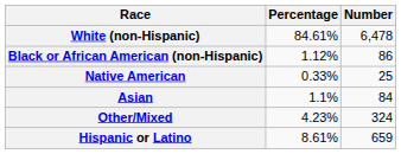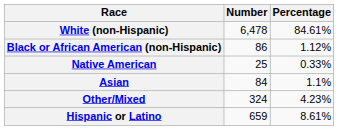columns swapped: Number <-> Percentage
